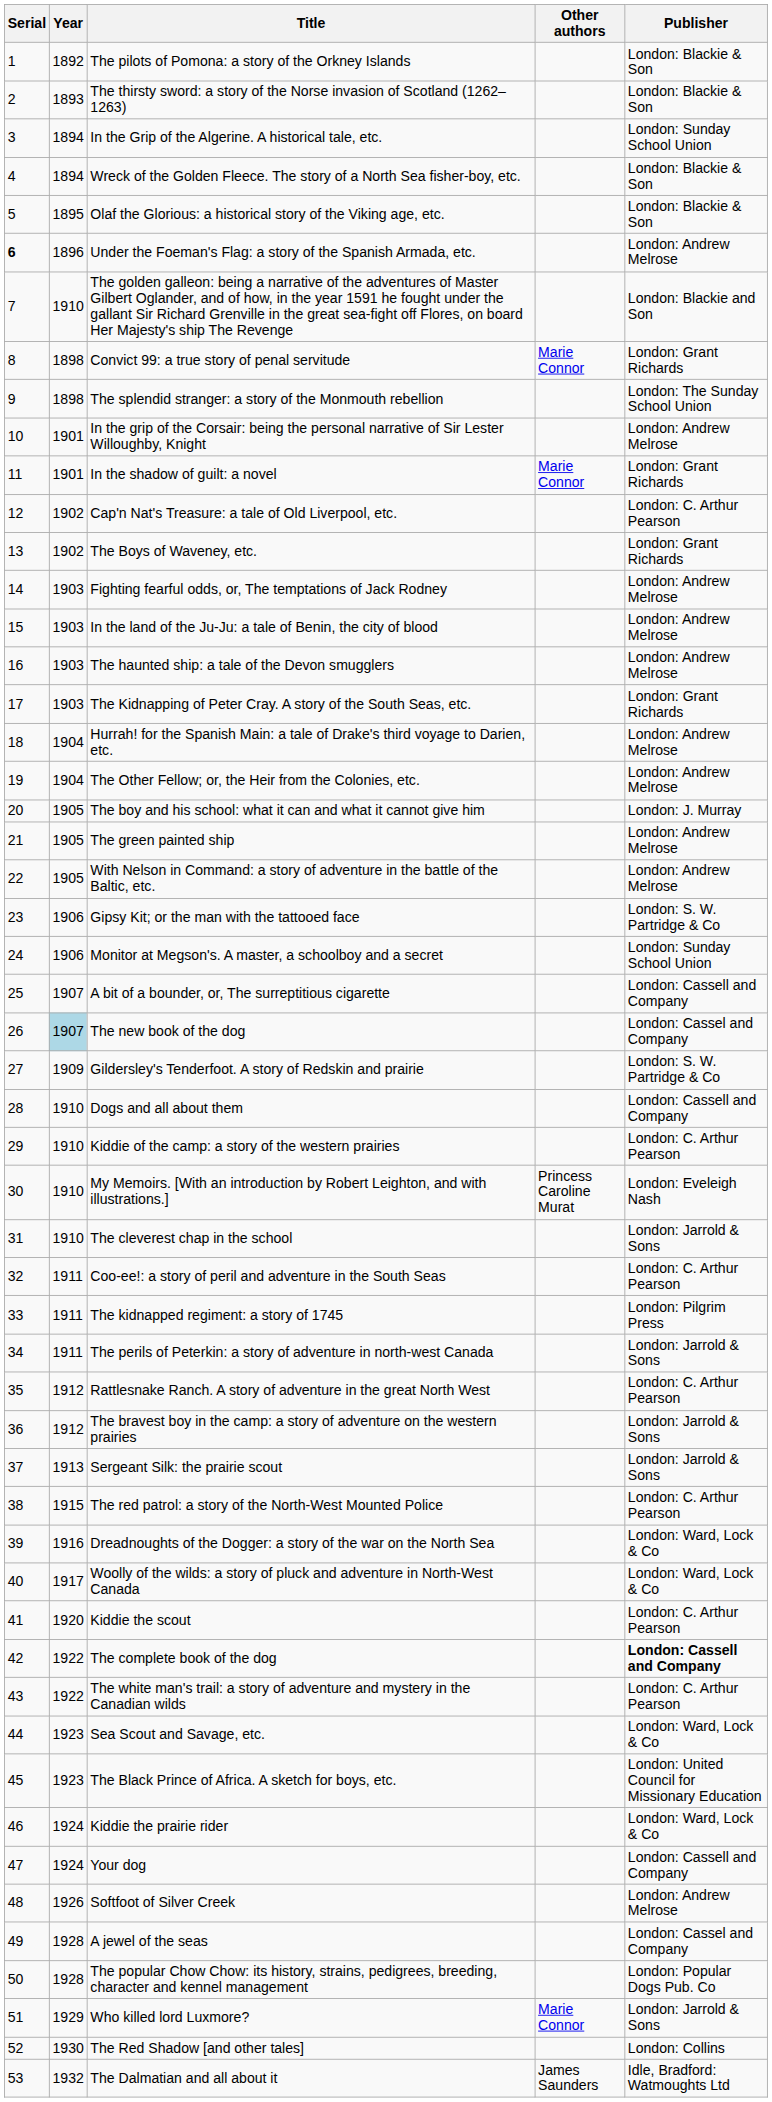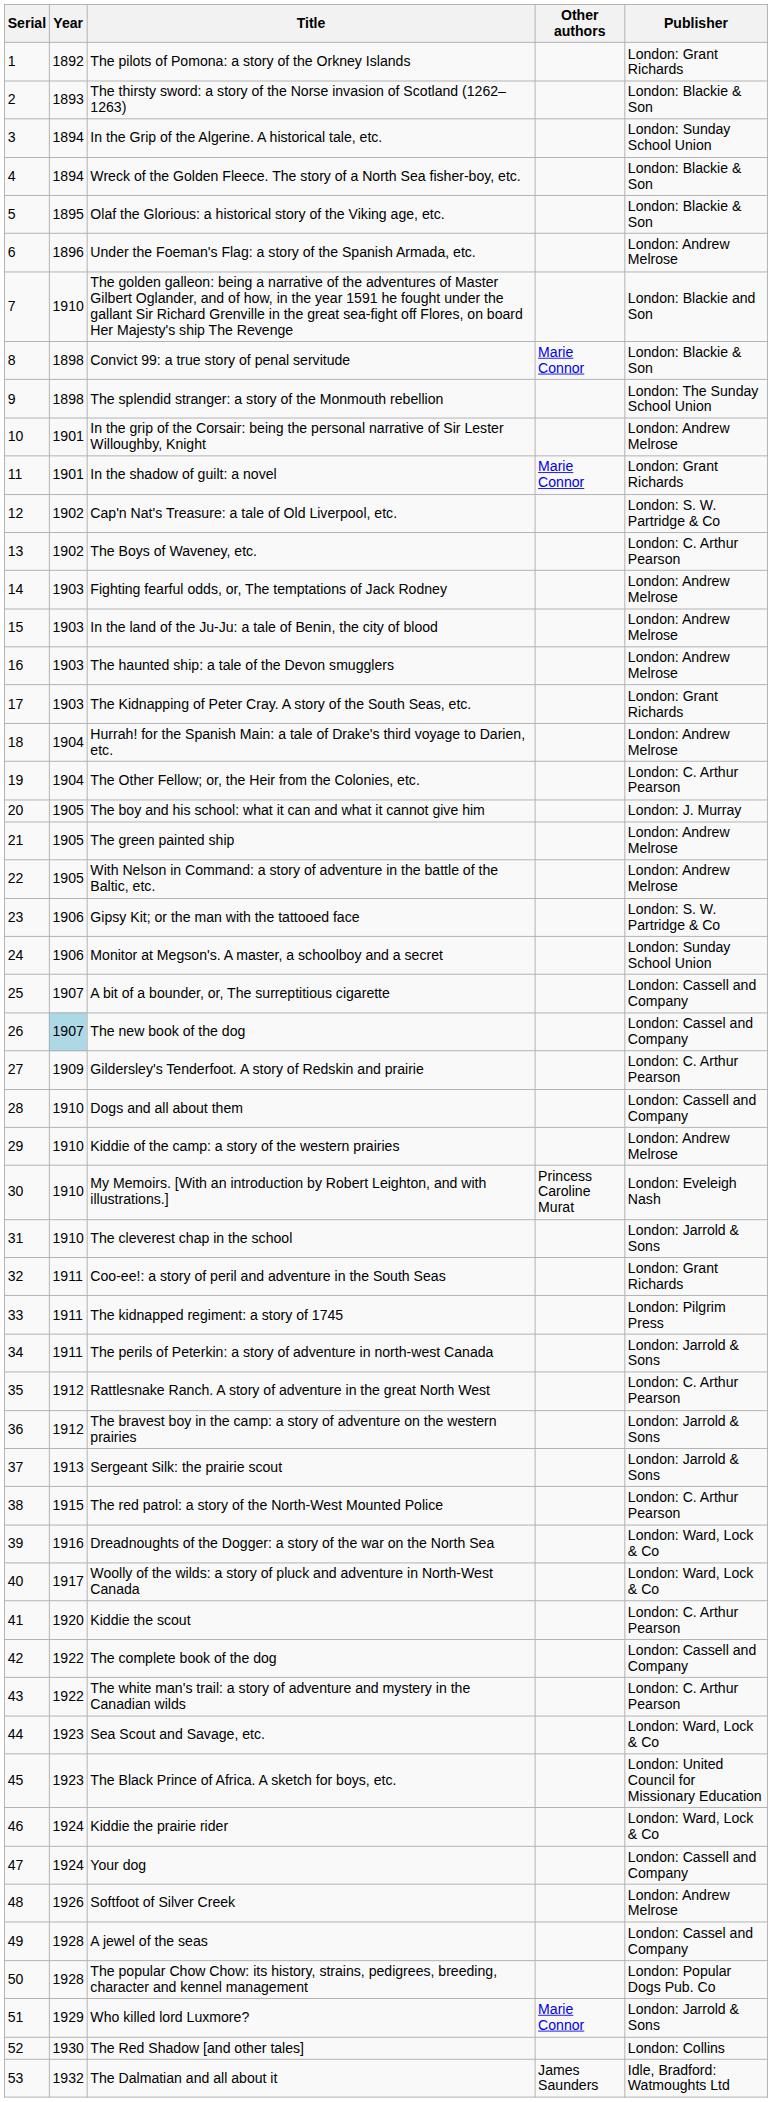The pilots of Pomona: a story of the Orkney Islands | Publisher: London: Blackie & Son -> London: Grant Richards
Under the Foeman's Flag: a story of the Spanish Armada, etc. | Serial: bold -> normal
Convict 99: a true story of penal servitude | Publisher: London: Grant Richards -> London: Blackie & Son
Cap'n Nat's Treasure: a tale of Old Liverpool, etc. | Publisher: London: C. Arthur Pearson -> London: S. W. Partridge & Co
The Boys of Waveney, etc. | Publisher: London: Grant Richards -> London: C. Arthur Pearson
The Other Fellow; or, the Heir from the Colonies, etc. | Publisher: London: Andrew Melrose -> London: C. Arthur Pearson
Gildersley's Tenderfoot. A story of Redskin and prairie | Publisher: London: S. W. Partridge & Co -> London: C. Arthur Pearson
Kiddie of the camp: a story of the western prairies | Publisher: London: C. Arthur Pearson -> London: Andrew Melrose
Coo-ee!: a story of peril and adventure in the South Seas | Publisher: London: C. Arthur Pearson -> London: Grant Richards
The complete book of the dog | Publisher: bold -> normal
